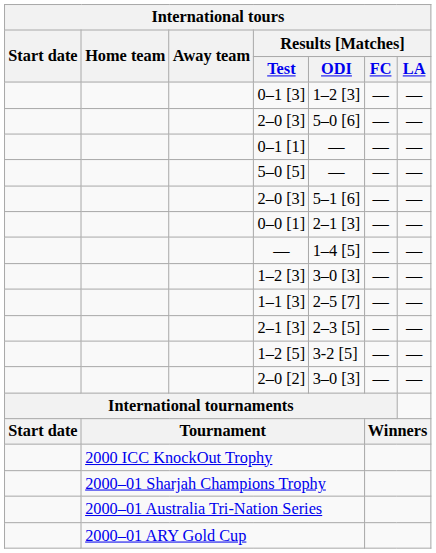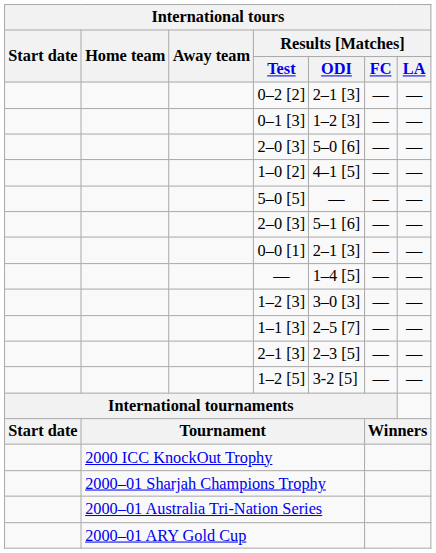+ row: 0–2 [2] | 2–1 [3] | — | —
- row: 0–1 [1] | — | — | —
+ row: 1–0 [2] | 4–1 [5] | — | —
- row: 2–0 [2] | 3–0 [3] | — | —
